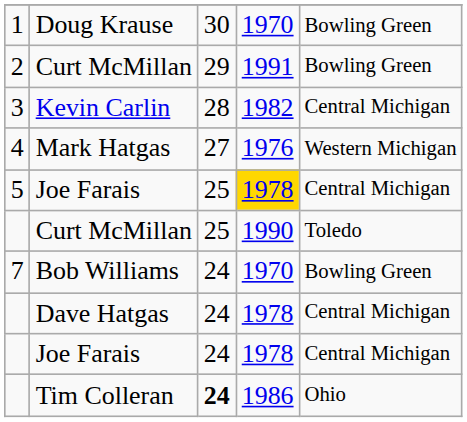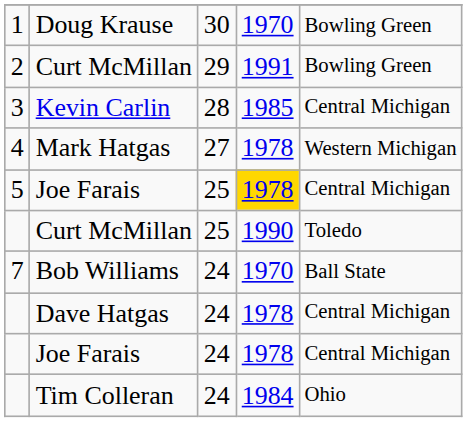Kevin Carlin | column 4: 1982 -> 1985
Mark Hatgas | column 4: 1976 -> 1978
Bob Williams | column 5: Bowling Green -> Ball State
Tim Colleran | column 3: bold -> normal
Tim Colleran | column 4: 1986 -> 1984
